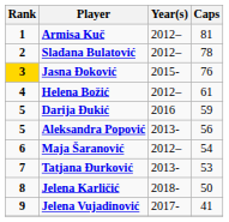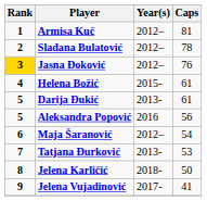Jasna Đoković | Year(s): 2015- -> 2012–
Helena Božić | Year(s): 2012– -> 2015-
Darija Đukić | Year(s): 2016 -> 2013-
Darija Đukić | Caps: 59 -> 61
Aleksandra Popović | Year(s): 2013- -> 2016
